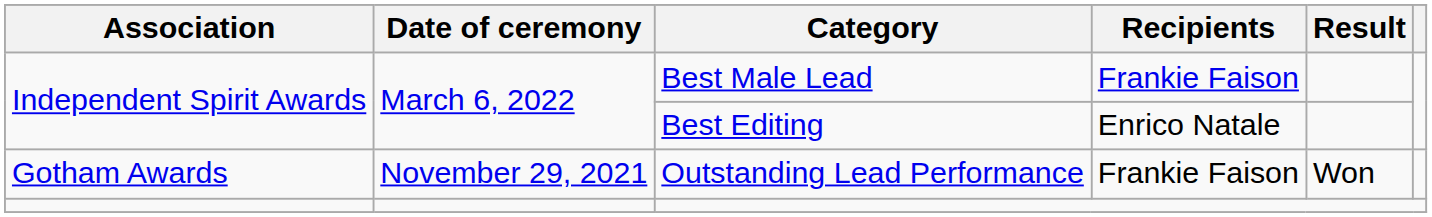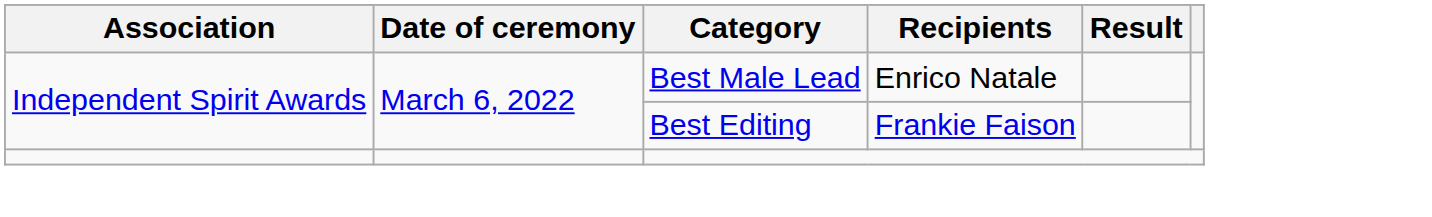Best Male Lead | Recipients: Frankie Faison -> Enrico Natale
Best Editing | Recipients: Enrico Natale -> Frankie Faison
- row: Gotham Awards | November 29, 2021 | Outstanding Lead Performance | Frankie Faison | Won
